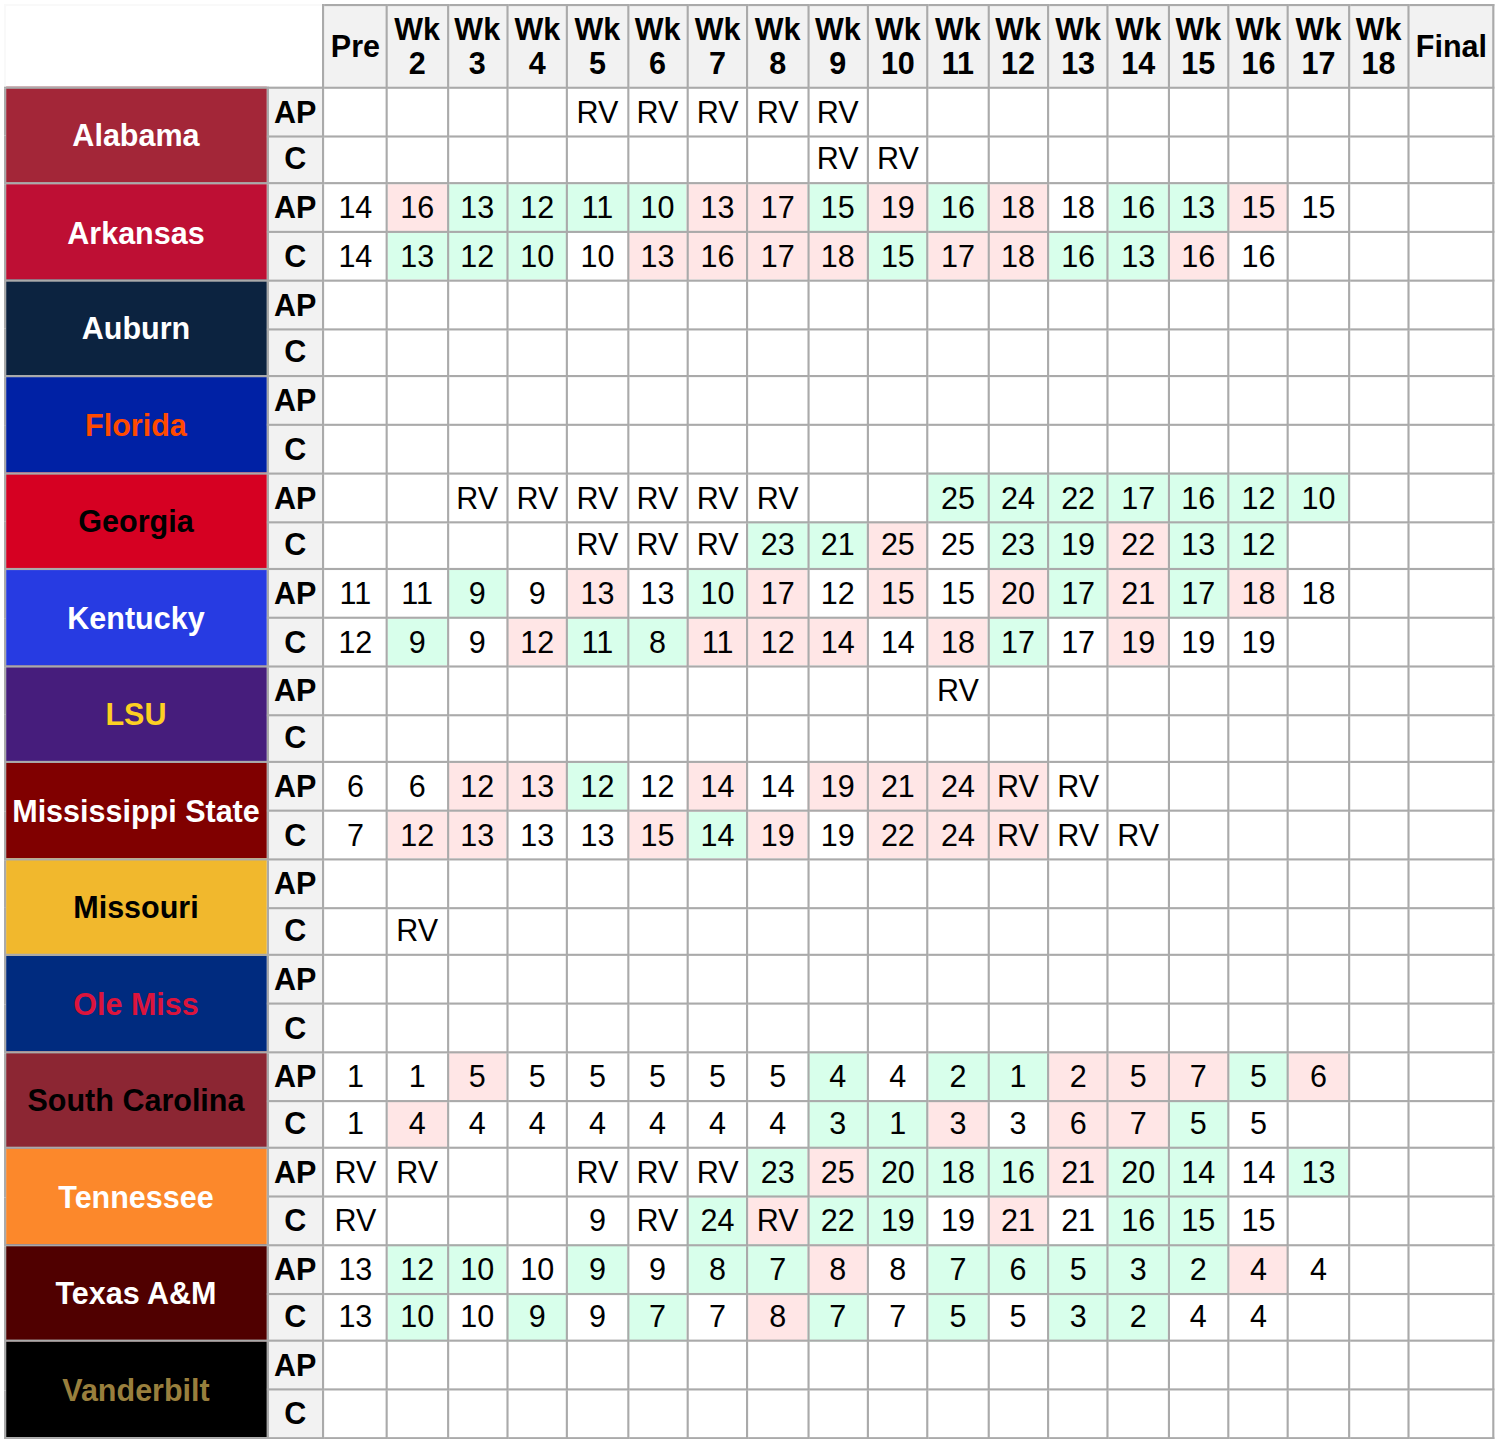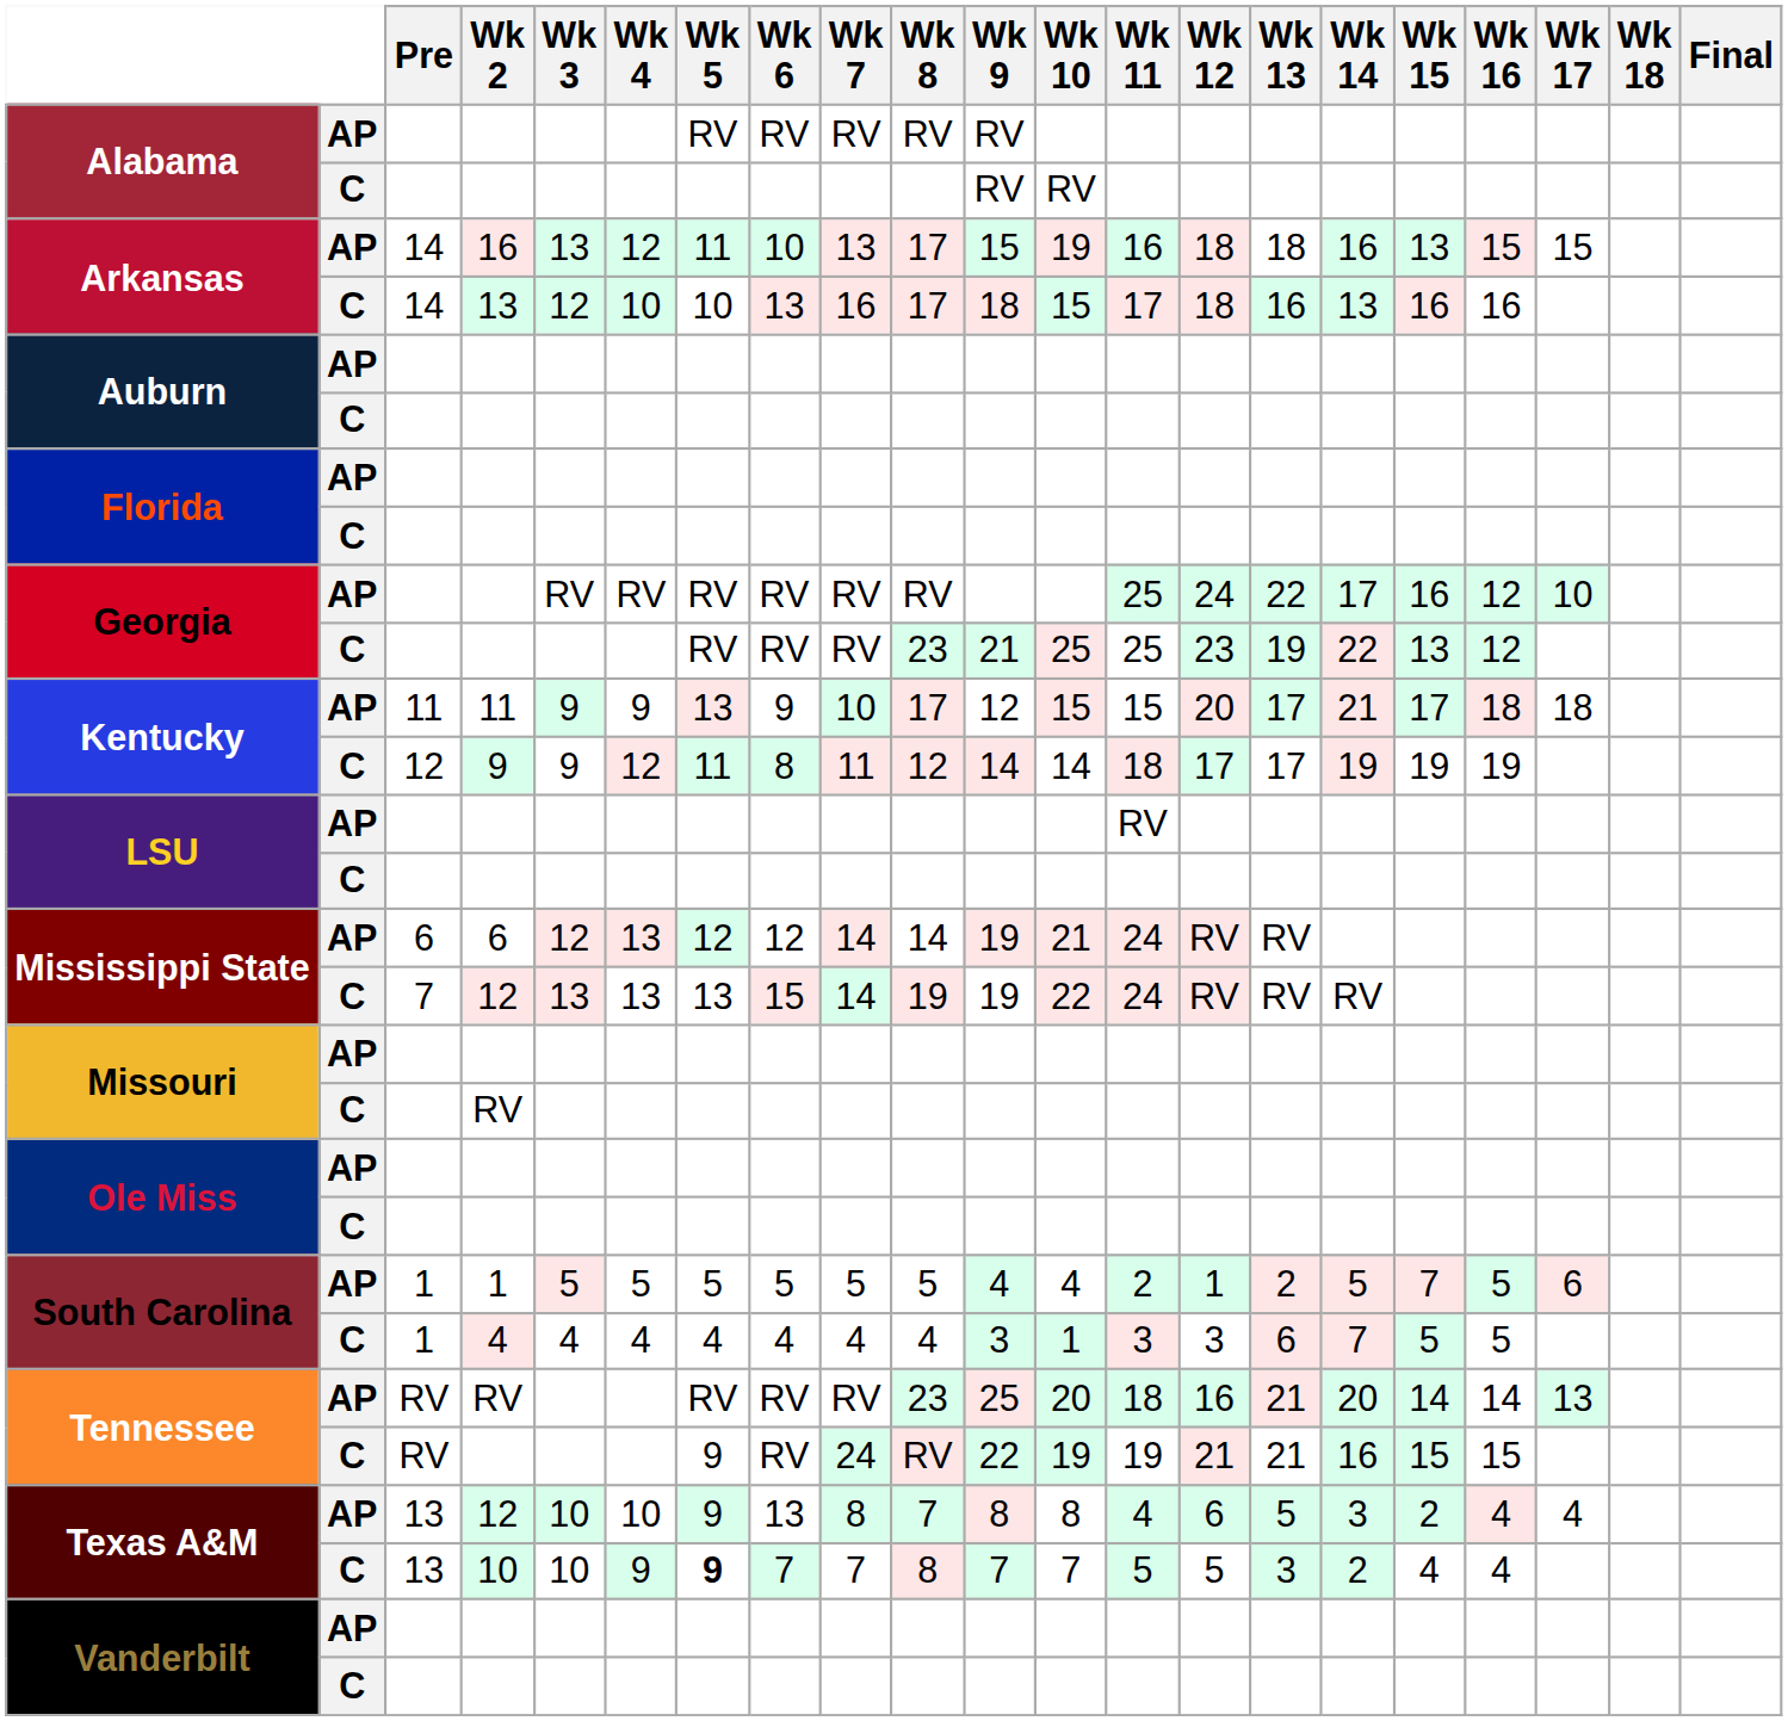Kentucky / AP | Wk 6: 13 -> 9
Texas A&M / AP | Wk 6: 9 -> 13
Texas A&M / AP | Wk 11: 7 -> 4
Texas A&M / C | Wk 5: normal -> bold
